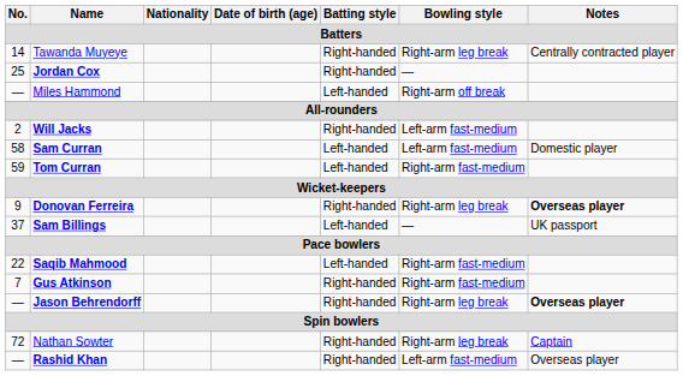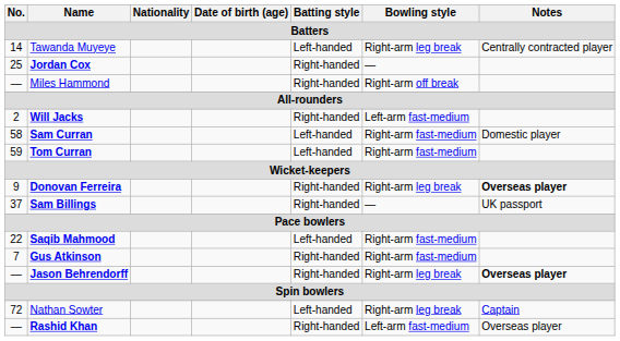Tawanda Muyeye | Batting style: Right-handed -> Left-handed
Miles Hammond | Batting style: Left-handed -> Right-handed
Sam Curran | Bowling style: Left-arm fast-medium -> Right-arm fast-medium
Sam Billings | Batting style: Left-handed -> Right-handed
Nathan Sowter | Batting style: Right-handed -> Left-handed
